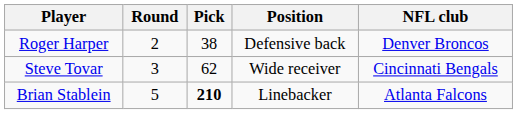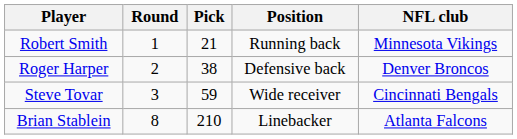+ row: Robert Smith | 1 | 21 | Running back | Minnesota Vikings
Steve Tovar | Pick: 62 -> 59
Brian Stablein | Round: 5 -> 8
Brian Stablein | Pick: bold -> normal
